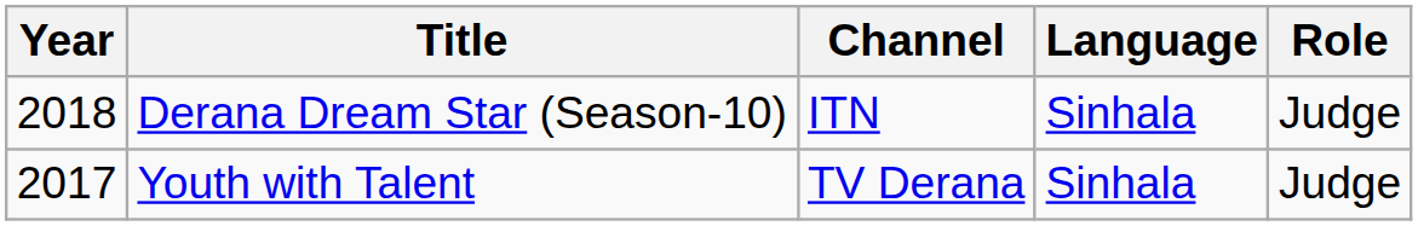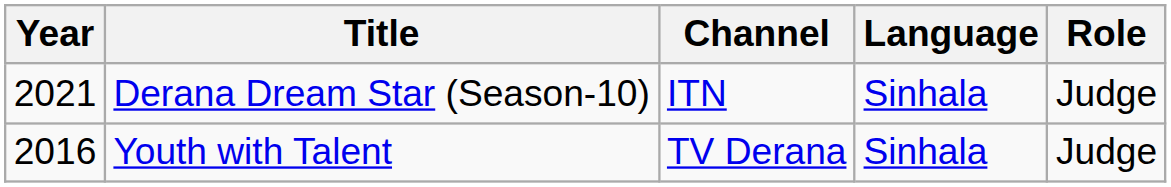Derana Dream Star (Season-10) | Year: 2018 -> 2021
Youth with Talent | Year: 2017 -> 2016
